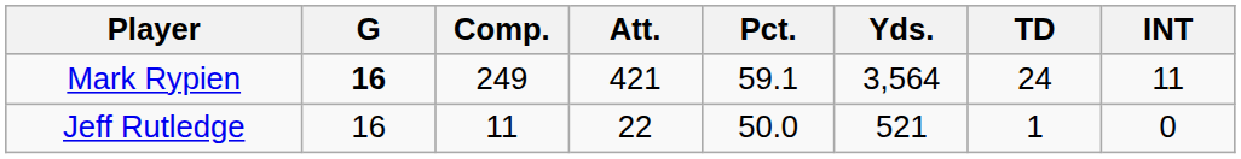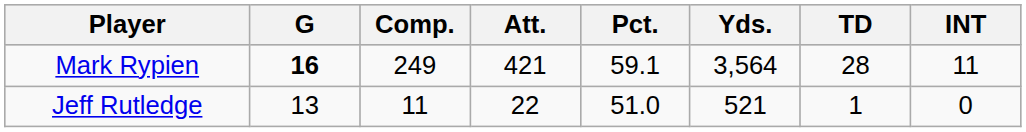Mark Rypien | TD: 24 -> 28
Jeff Rutledge | G: 16 -> 13
Jeff Rutledge | Pct.: 50.0 -> 51.0
